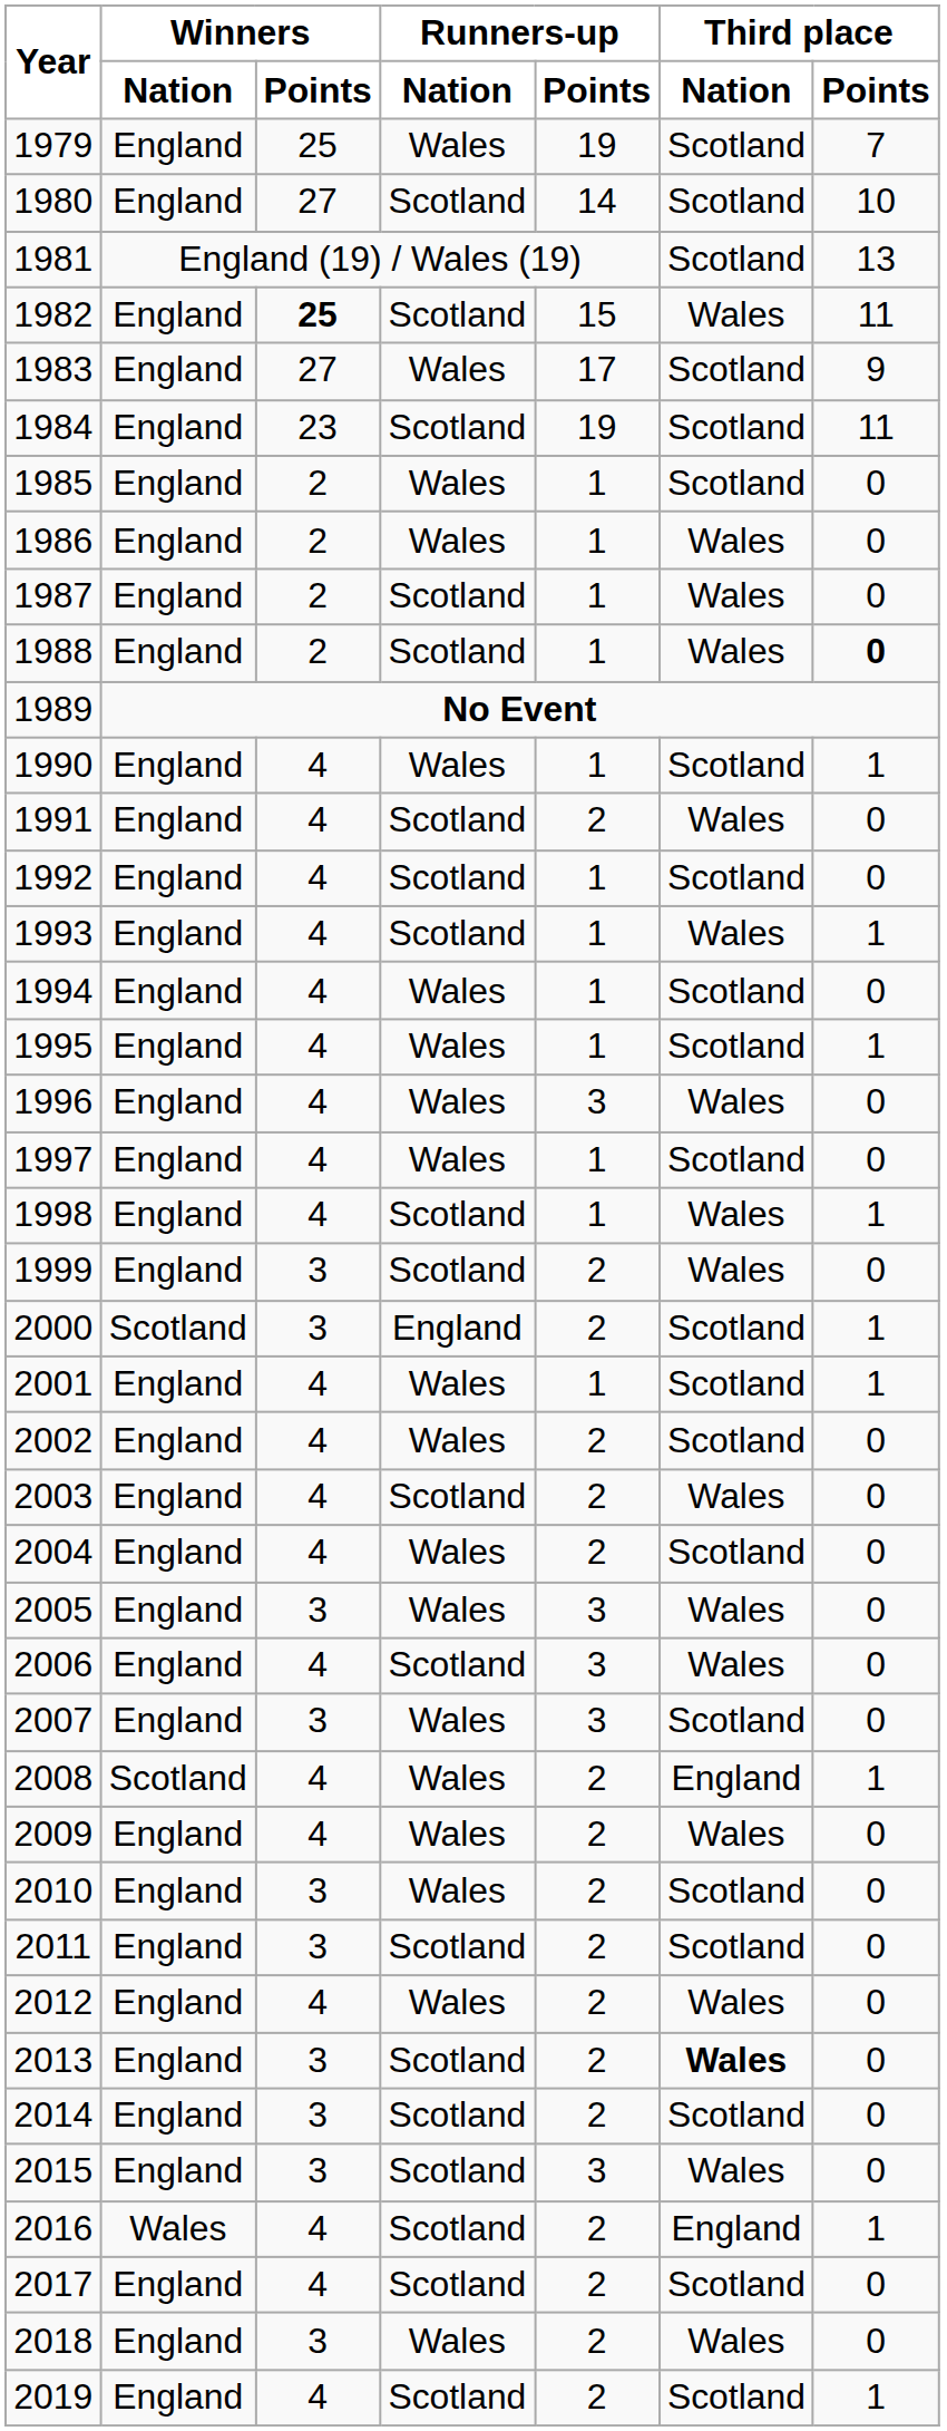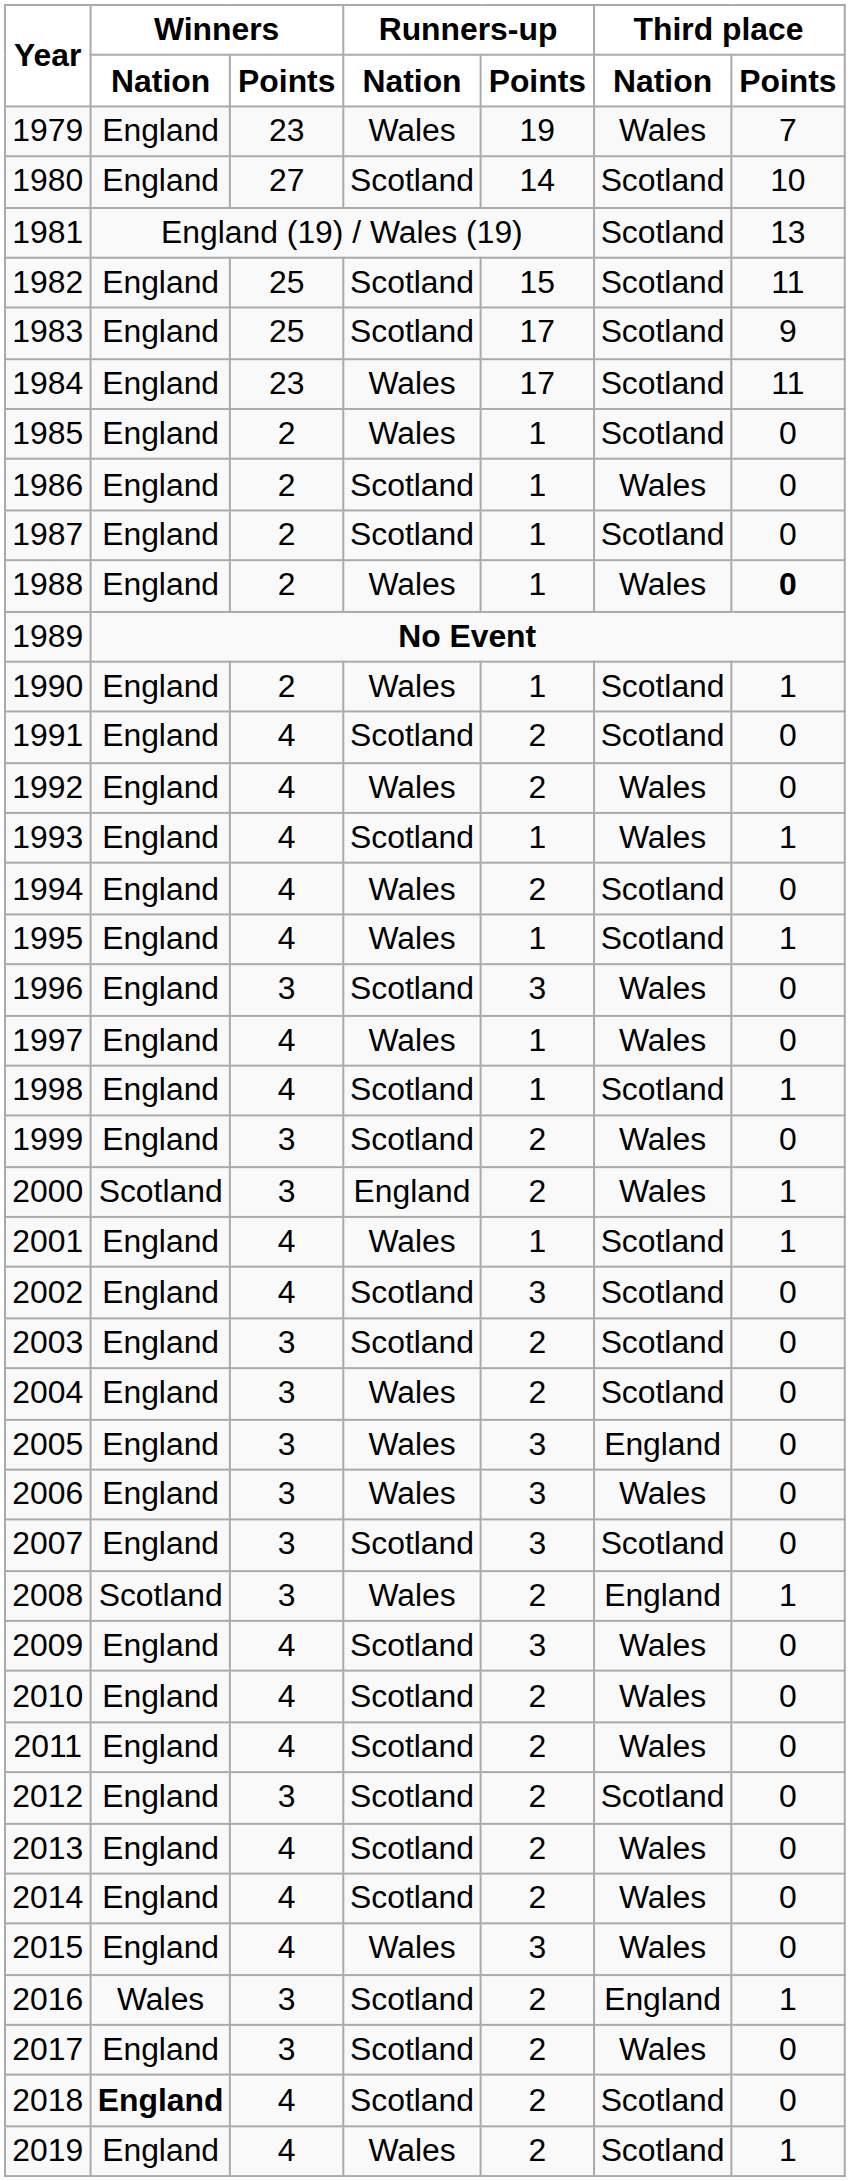1979 | Winners / Points: 25 -> 23
1979 | Third place / Nation: Scotland -> Wales
1982 | Winners / Points: bold -> normal
1982 | Third place / Nation: Wales -> Scotland
1983 | Winners / Points: 27 -> 25
1983 | Runners-up / Nation: Wales -> Scotland
1984 | Runners-up / Nation: Scotland -> Wales
1984 | Runners-up / Points: 19 -> 17
1986 | Runners-up / Nation: Wales -> Scotland
1987 | Third place / Nation: Wales -> Scotland
1988 | Runners-up / Nation: Scotland -> Wales
1990 | Winners / Points: 4 -> 2
1991 | Third place / Nation: Wales -> Scotland
1992 | Runners-up / Nation: Scotland -> Wales
1992 | Runners-up / Points: 1 -> 2
1992 | Third place / Nation: Scotland -> Wales
1994 | Runners-up / Points: 1 -> 2
1996 | Winners / Points: 4 -> 3
1996 | Runners-up / Nation: Wales -> Scotland
1997 | Third place / Nation: Scotland -> Wales
1998 | Third place / Nation: Wales -> Scotland
2000 | Third place / Nation: Scotland -> Wales
2002 | Runners-up / Nation: Wales -> Scotland
2002 | Runners-up / Points: 2 -> 3
2003 | Winners / Points: 4 -> 3
2003 | Third place / Nation: Wales -> Scotland
2004 | Winners / Points: 4 -> 3
2005 | Third place / Nation: Wales -> England
2006 | Winners / Points: 4 -> 3
2006 | Runners-up / Nation: Scotland -> Wales
2007 | Runners-up / Nation: Wales -> Scotland
2008 | Winners / Points: 4 -> 3
2009 | Runners-up / Nation: Wales -> Scotland
2009 | Runners-up / Points: 2 -> 3
2010 | Winners / Points: 3 -> 4
2010 | Runners-up / Nation: Wales -> Scotland
2010 | Third place / Nation: Scotland -> Wales
2011 | Winners / Points: 3 -> 4
2011 | Third place / Nation: Scotland -> Wales
2012 | Winners / Points: 4 -> 3
2012 | Runners-up / Nation: Wales -> Scotland
2012 | Third place / Nation: Wales -> Scotland
2013 | Winners / Points: 3 -> 4
2013 | Third place / Nation: bold -> normal
2014 | Winners / Points: 3 -> 4
2014 | Third place / Nation: Scotland -> Wales
2015 | Winners / Points: 3 -> 4
2015 | Runners-up / Nation: Scotland -> Wales
2016 | Winners / Points: 4 -> 3
2017 | Winners / Points: 4 -> 3
2017 | Third place / Nation: Scotland -> Wales
2018 | Winners / Nation: normal -> bold
2018 | Winners / Points: 3 -> 4
2018 | Runners-up / Nation: Wales -> Scotland
2018 | Third place / Nation: Wales -> Scotland
2019 | Runners-up / Nation: Scotland -> Wales
